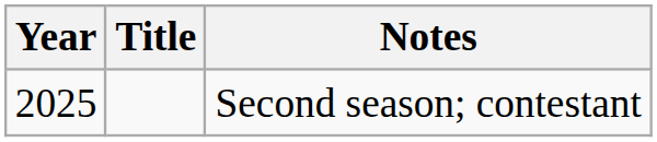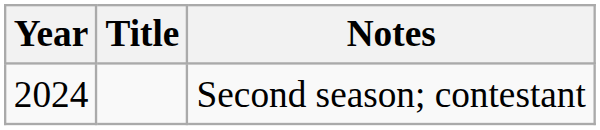Second season; contestant | Year: 2025 -> 2024
